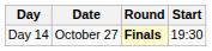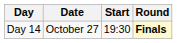columns swapped: Start <-> Round
